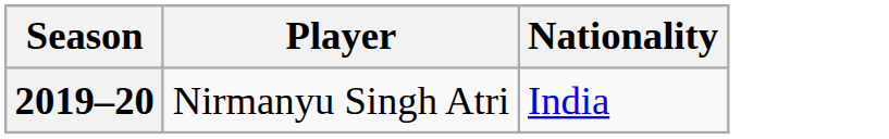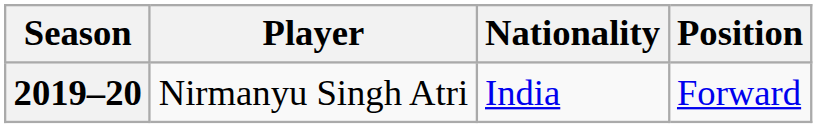+ column: Position | Forward
